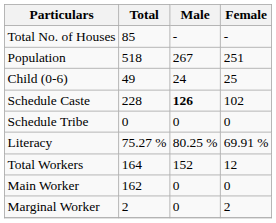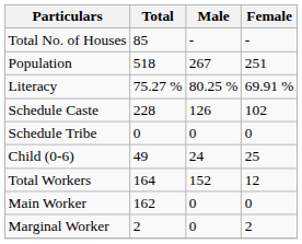rows swapped: Child (0-6) <-> Literacy
Schedule Caste | Male: bold -> normal
